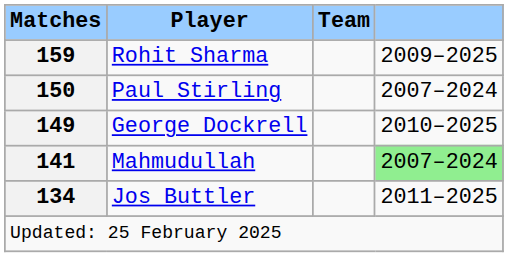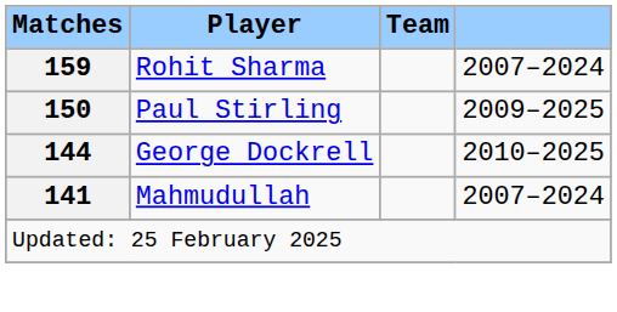Rohit Sharma | column 4: 2009–2025 -> 2007–2024
Paul Stirling | column 4: 2007–2024 -> 2009–2025
George Dockrell | Matches: 149 -> 144
Mahmudullah | column 4: lightgreen background -> no background
- row: 134 | Jos Buttler | 2011–2025
